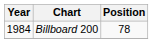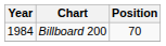Billboard 200 | Position: 78 -> 70
